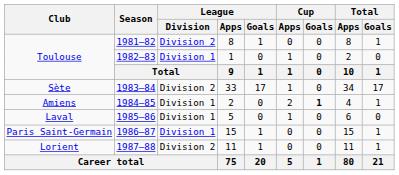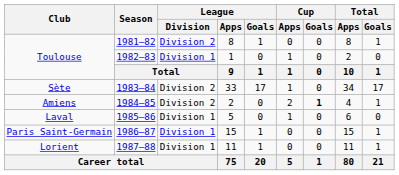1984–85 | League / Division: Division 1 -> Division 2
1987–88 | League / Division: Division 2 -> Division 1
